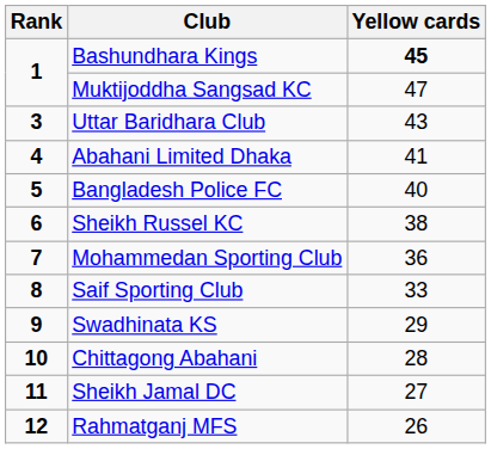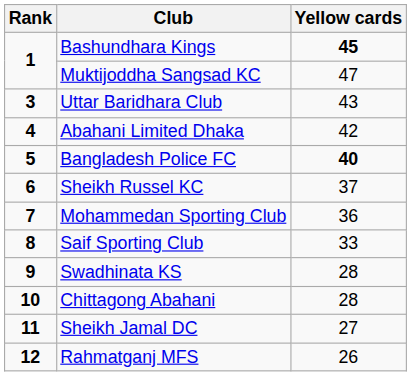Abahani Limited Dhaka | Yellow cards: 41 -> 42
Bangladesh Police FC | Yellow cards: normal -> bold
Sheikh Russel KC | Yellow cards: 38 -> 37
Swadhinata KS | Yellow cards: 29 -> 28
